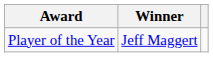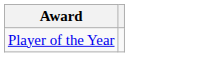- column: Winner | Jeff Maggert
